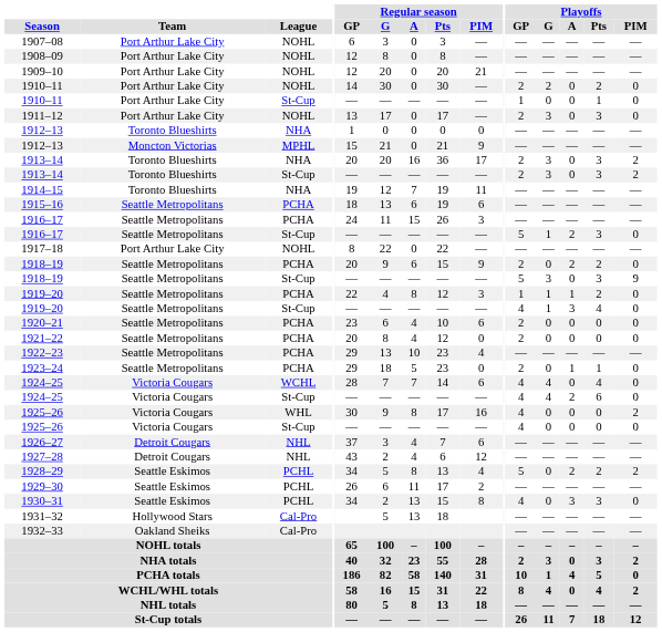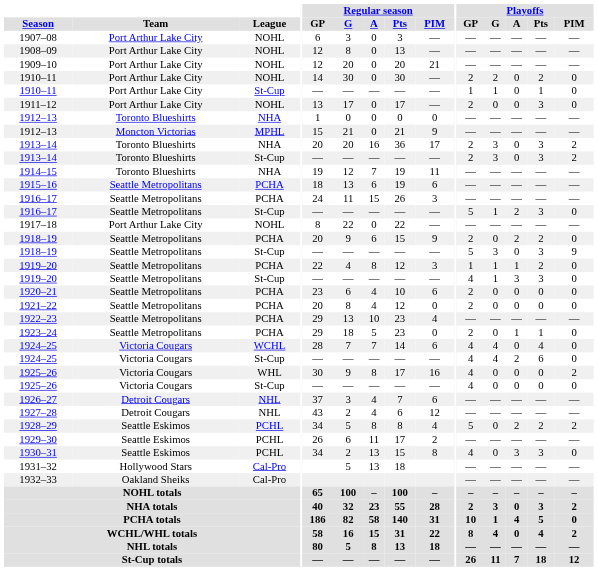1908–09 | Regular season / Pts: 8 -> 13
1910–11 / St-Cup | Playoffs / G: 0 -> 1
1911–12 | Playoffs / G: 3 -> 0
1919–20 / St-Cup | Playoffs / Pts: 4 -> 3
1928–29 | Regular season / Pts: 13 -> 8
